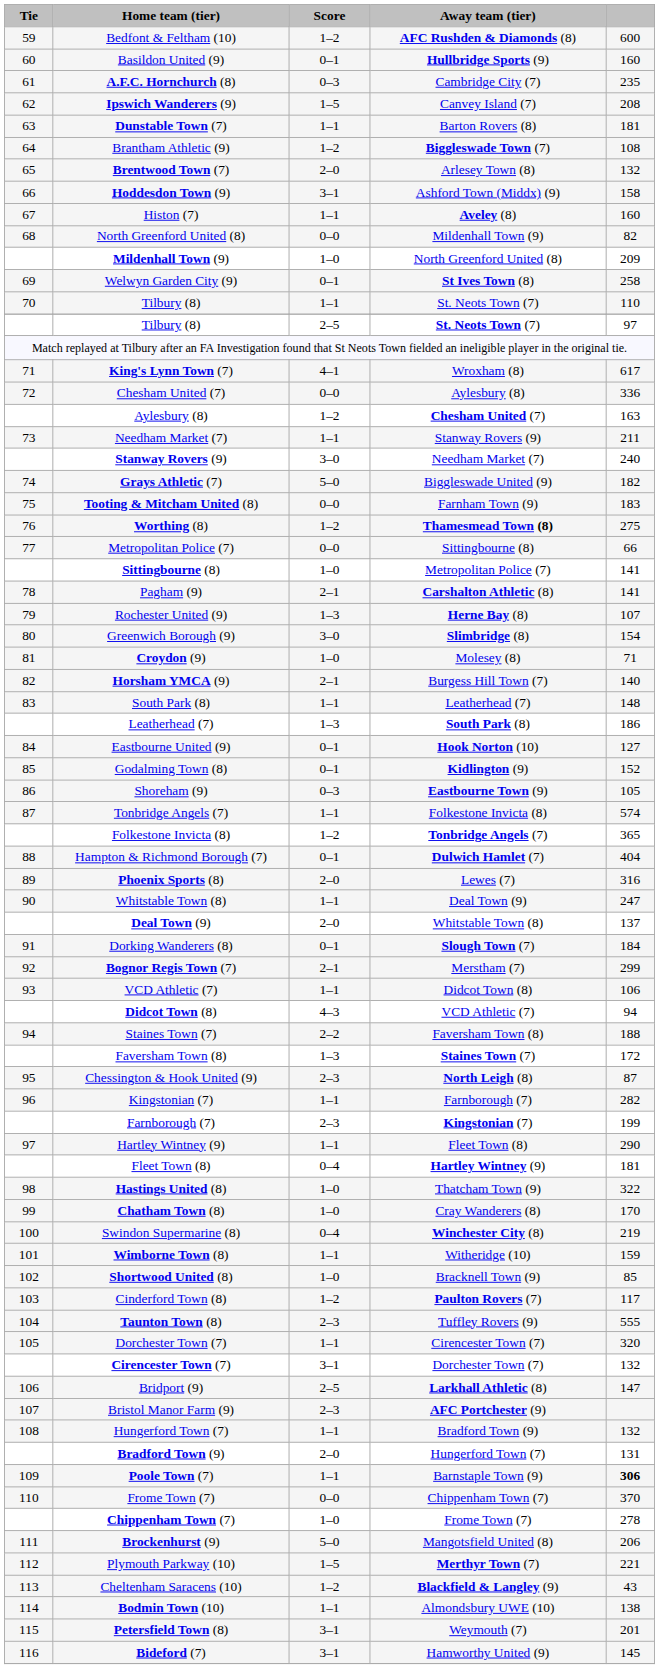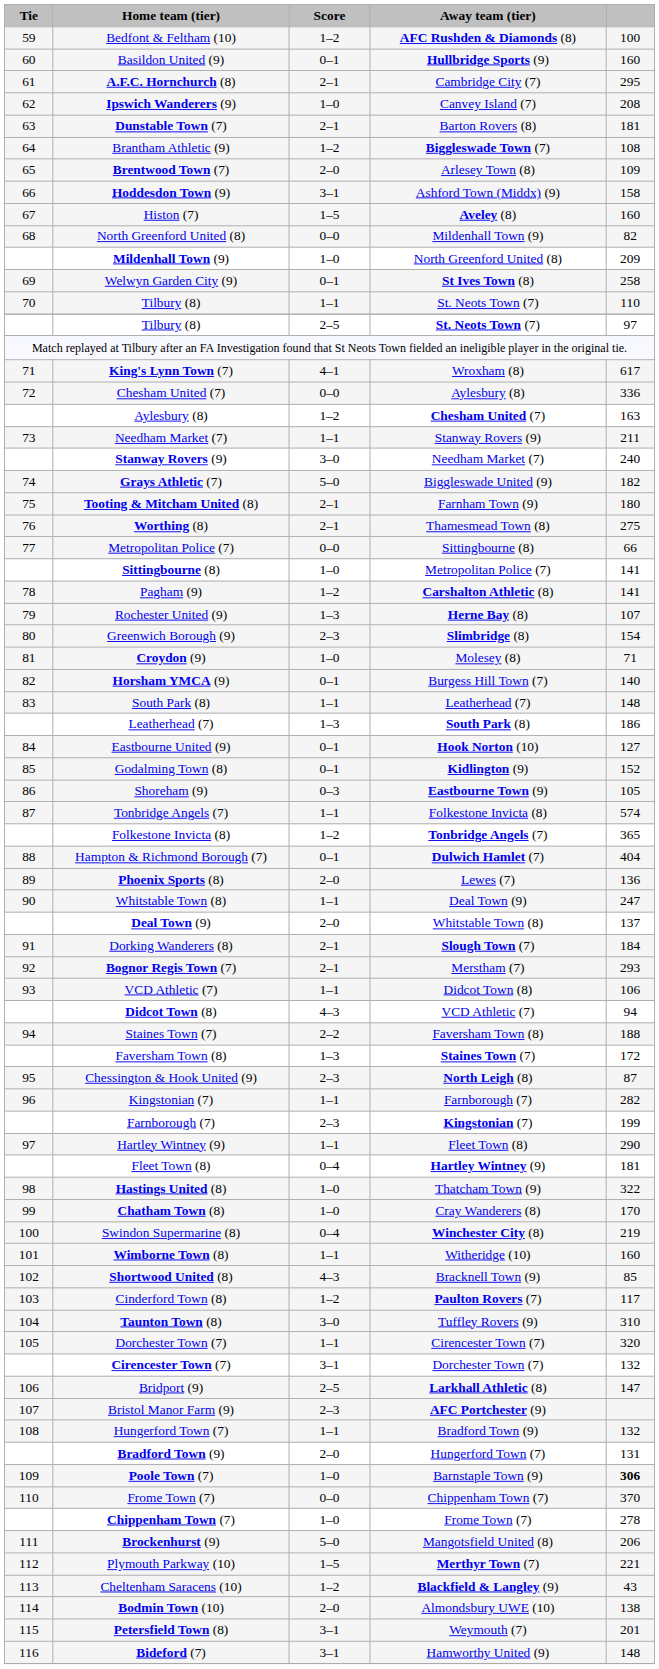Bedfont & Feltham (10) | column 5: 600 -> 100
A.F.C. Hornchurch (8) | Score: 0–3 -> 2–1
A.F.C. Hornchurch (8) | column 5: 235 -> 295
Ipswich Wanderers (9) | Score: 1–5 -> 1–0
Dunstable Town (7) | Score: 1–1 -> 2–1
Brentwood Town (7) | column 5: 132 -> 109
Histon (7) | Score: 1–1 -> 1–5
Tooting & Mitcham United (8) | Score: 0–0 -> 2–1
Tooting & Mitcham United (8) | column 5: 183 -> 180
Worthing (8) | Score: 1–2 -> 2–1
Worthing (8) | Away team (tier): bold -> normal
Pagham (9) | Score: 2–1 -> 1–2
Greenwich Borough (9) | Score: 3–0 -> 2–3
Horsham YMCA (9) | Score: 2–1 -> 0–1
Phoenix Sports (8) | column 5: 316 -> 136
Dorking Wanderers (8) | Score: 0–1 -> 2–1
Bognor Regis Town (7) | column 5: 299 -> 293
Wimborne Town (8) | column 5: 159 -> 160
Shortwood United (8) | Score: 1–0 -> 4–3
Taunton Town (8) | Score: 2–3 -> 3–0
Taunton Town (8) | column 5: 555 -> 310
Poole Town (7) | Score: 1–1 -> 1–0
Bodmin Town (10) | Score: 1–1 -> 2–0
Bideford (7) | column 5: 145 -> 148
